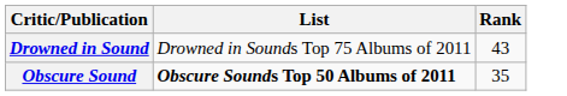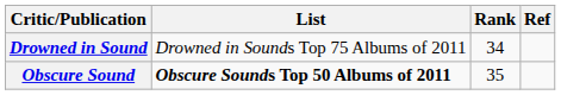+ column: Ref
Drowned in Sound | Rank: 43 -> 34
